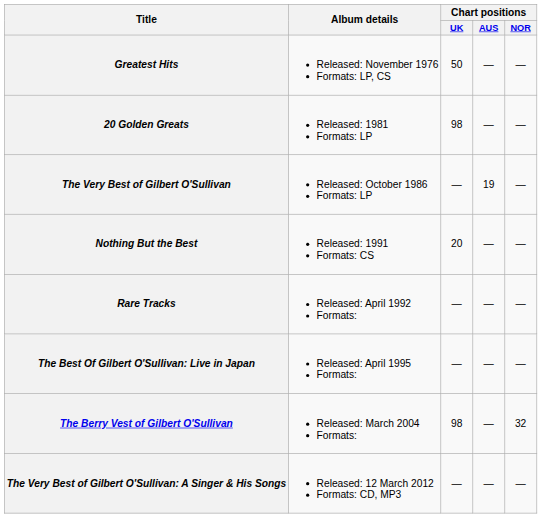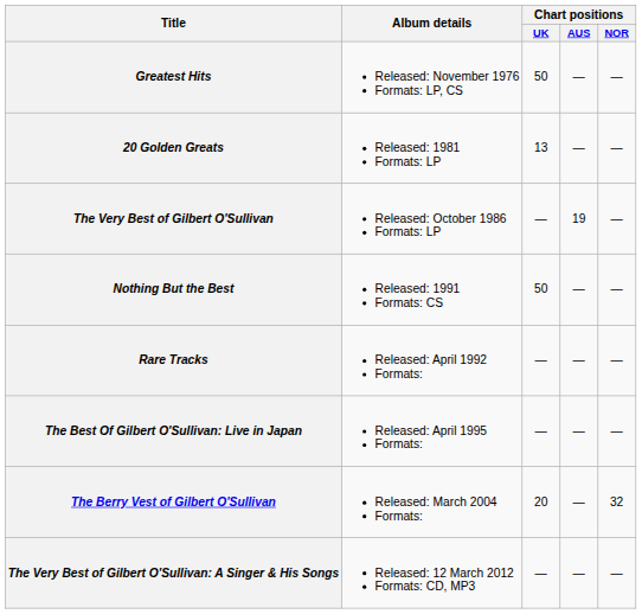20 Golden Greats | Chart positions / UK: 98 -> 13
Nothing But the Best | Chart positions / UK: 20 -> 50
The Berry Vest of Gilbert O'Sullivan | Chart positions / UK: 98 -> 20
